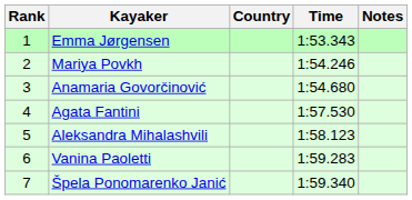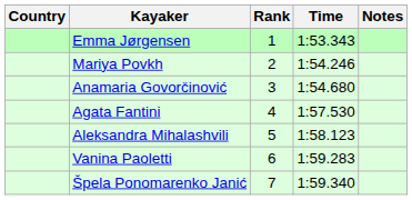columns swapped: Rank <-> Country
